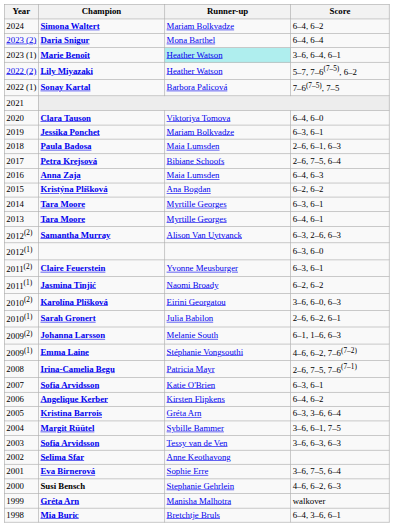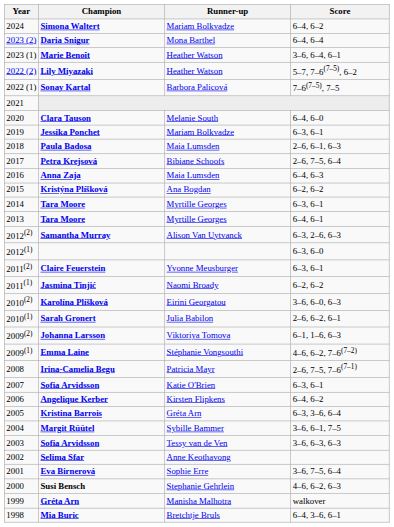Marie Benoît | Runner-up: paleturquoise background -> no background
Clara Tauson | Runner-up: Viktoriya Tomova -> Melanie South
Johanna Larsson | Runner-up: Melanie South -> Viktoriya Tomova
